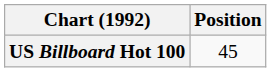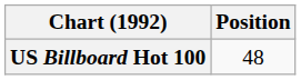US Billboard Hot 100 | Position: 45 -> 48
